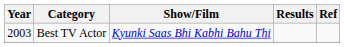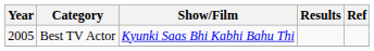Best TV Actor / Kyunki Saas Bhi Kabhi Bahu Thi | Year: 2003 -> 2005
